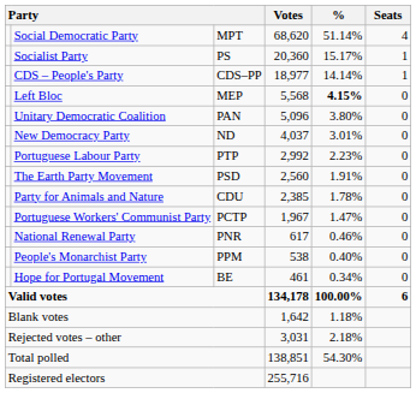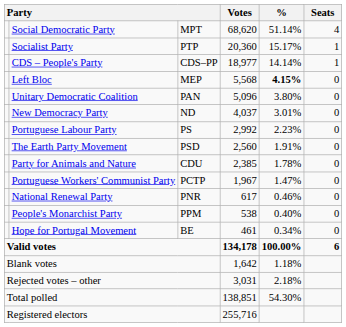Socialist Party | column 3: PS -> PTP
Portuguese Labour Party | column 3: PTP -> PS
